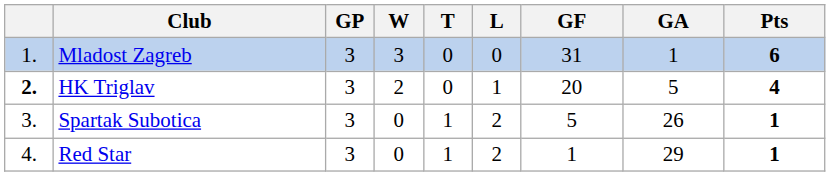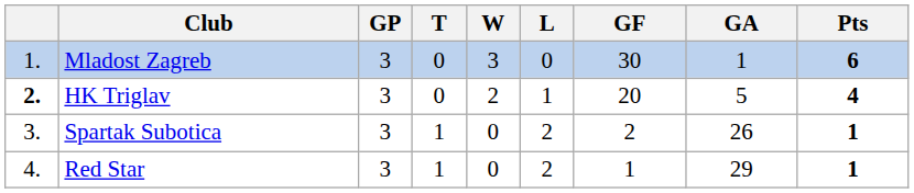columns swapped: W <-> T
Mladost Zagreb | GF: 31 -> 30
Spartak Subotica | GF: 5 -> 2
